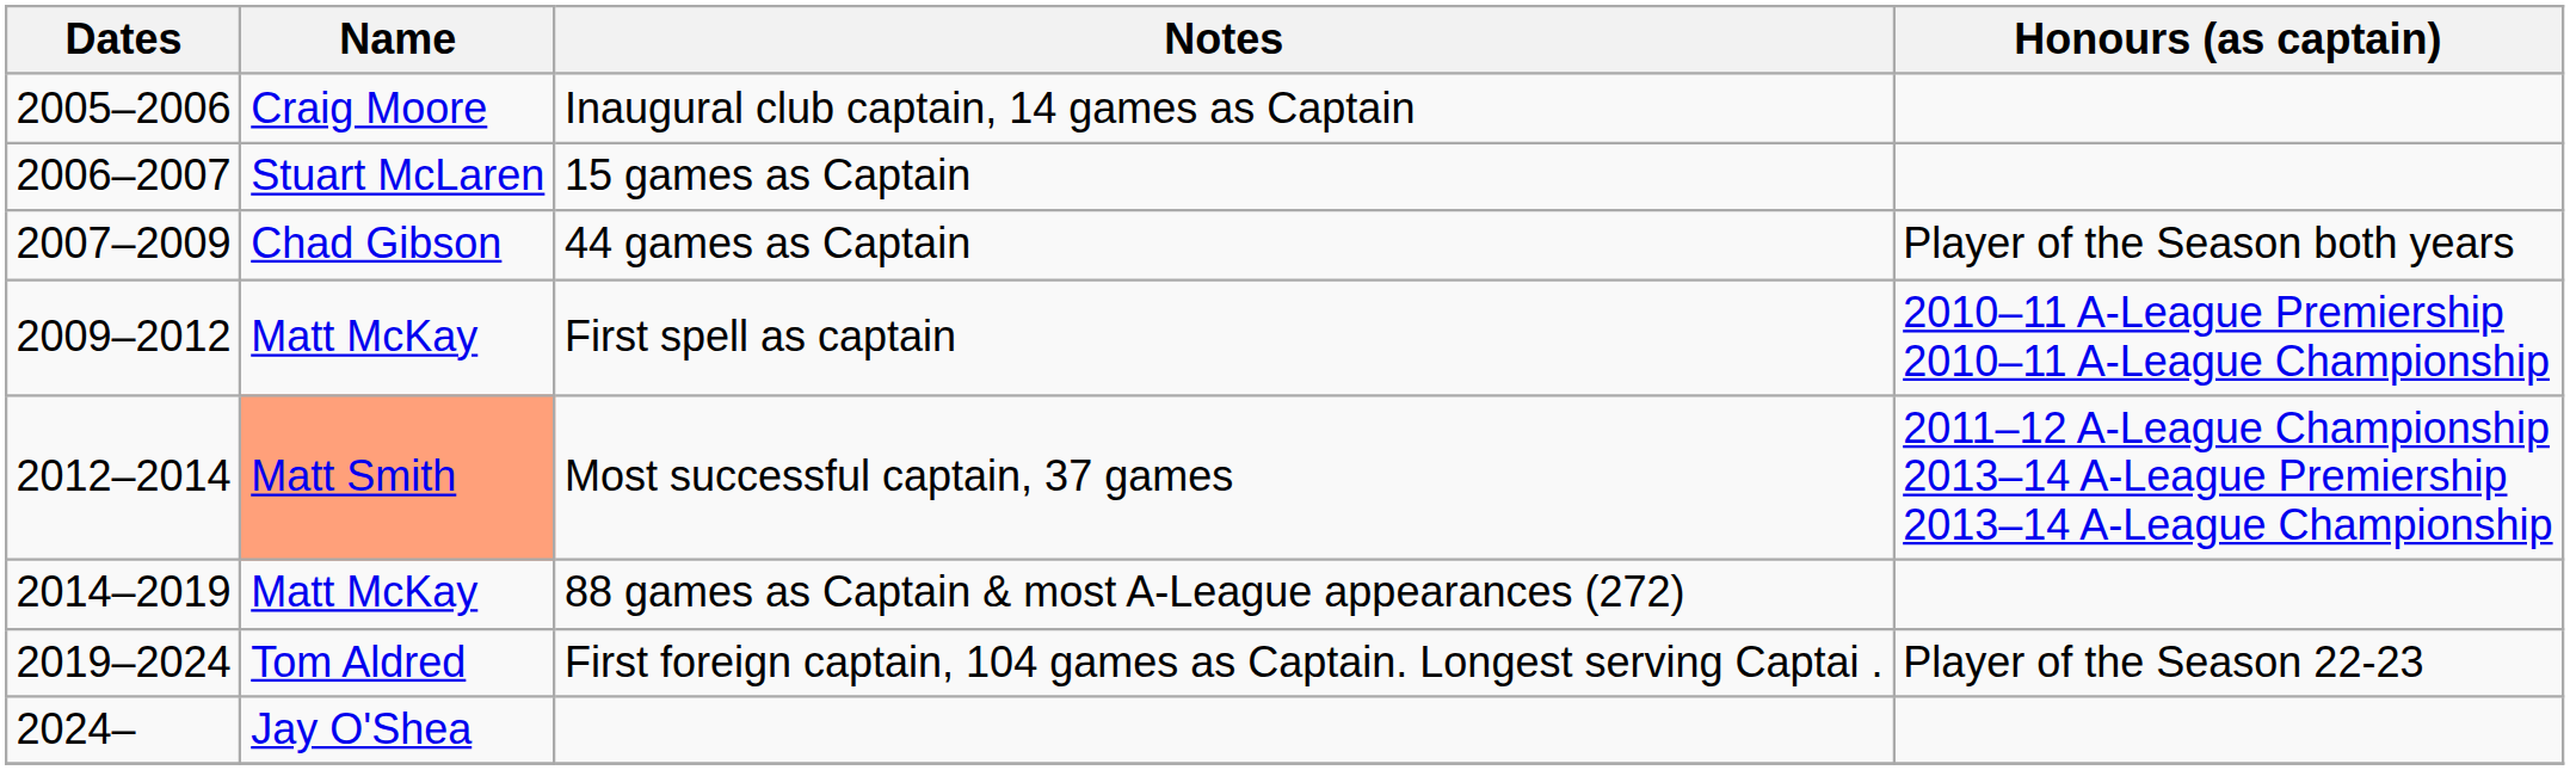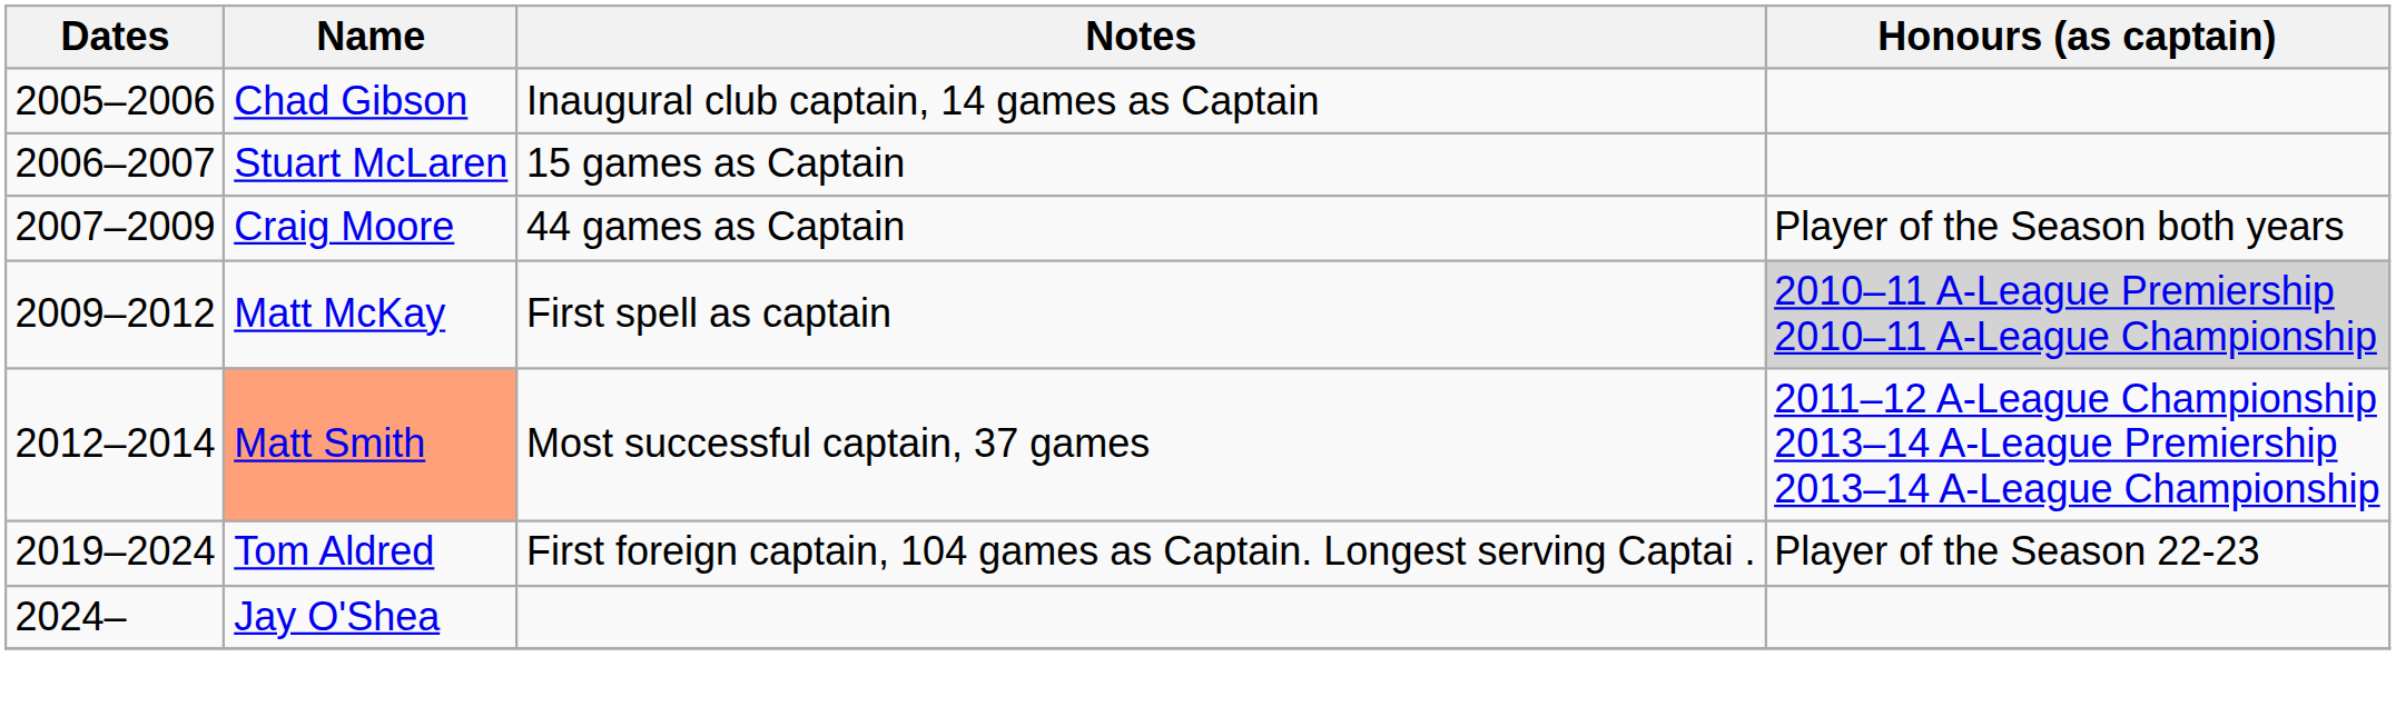Inaugural club captain, 14 games as Captain | Name: Craig Moore -> Chad Gibson
44 games as Captain | Name: Chad Gibson -> Craig Moore
First spell as captain | Honours (as captain): no background -> lightgrey background
- row: 2014–2019 | Matt McKay | 88 games as Captain & most A-League appearances (272)
